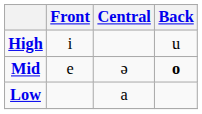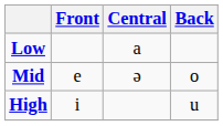rows swapped: High <-> Low
Mid | Back: bold -> normal
